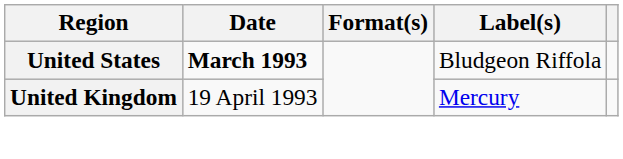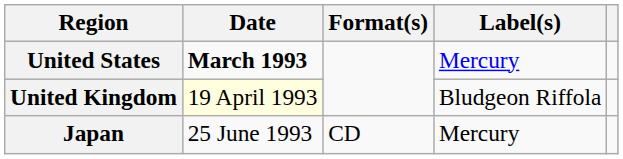United States | Label(s): Bludgeon Riffola -> Mercury
United Kingdom | Date: no background -> lightyellow background
United Kingdom | Label(s): Mercury -> Bludgeon Riffola
+ row: Japan | 25 June 1993 | CD | Mercury
